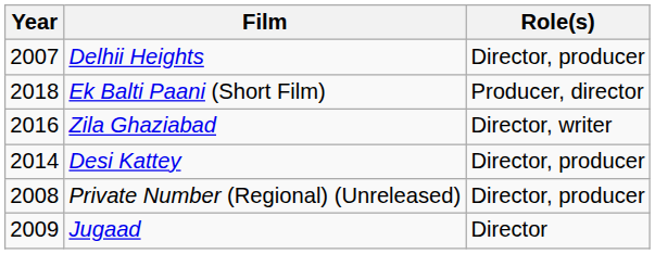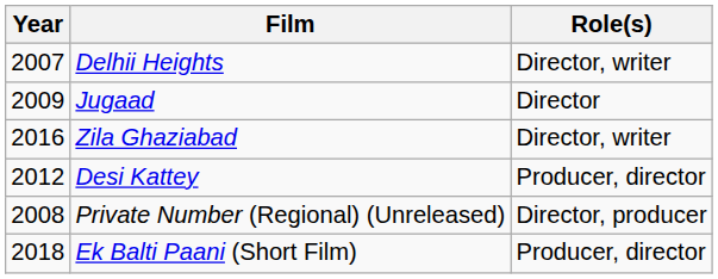Delhii Heights | Role(s): Director, producer -> Director, writer
rows swapped: Jugaad <-> Ek Balti Paani (Short Film)
Desi Kattey | Year: 2014 -> 2012
Desi Kattey | Role(s): Director, producer -> Producer, director
